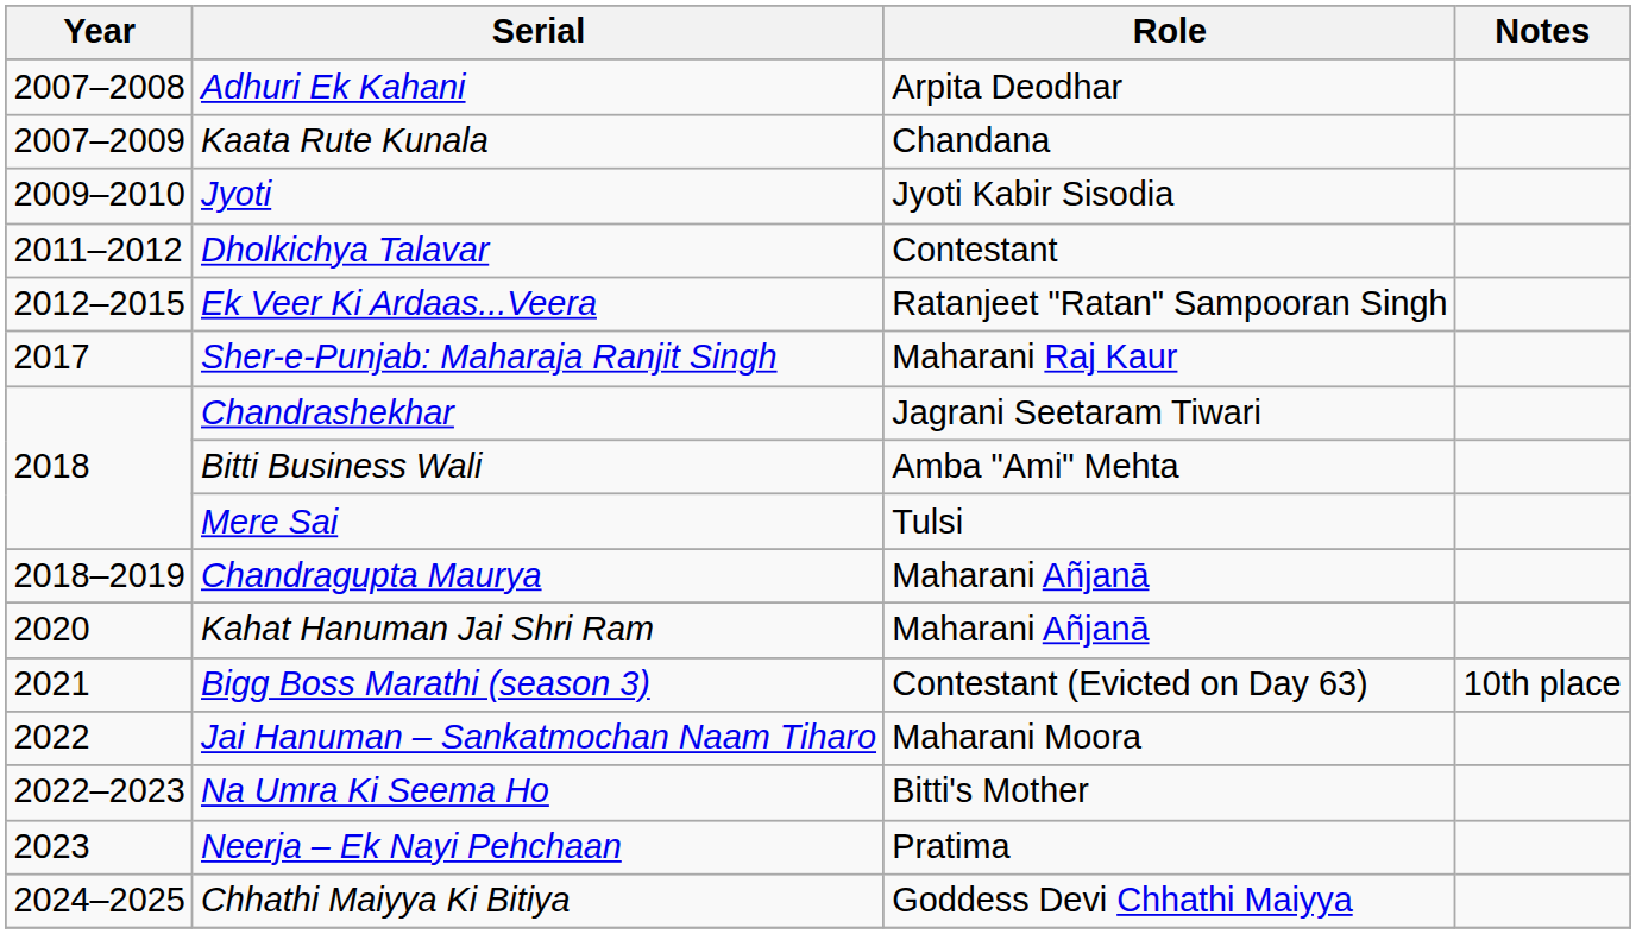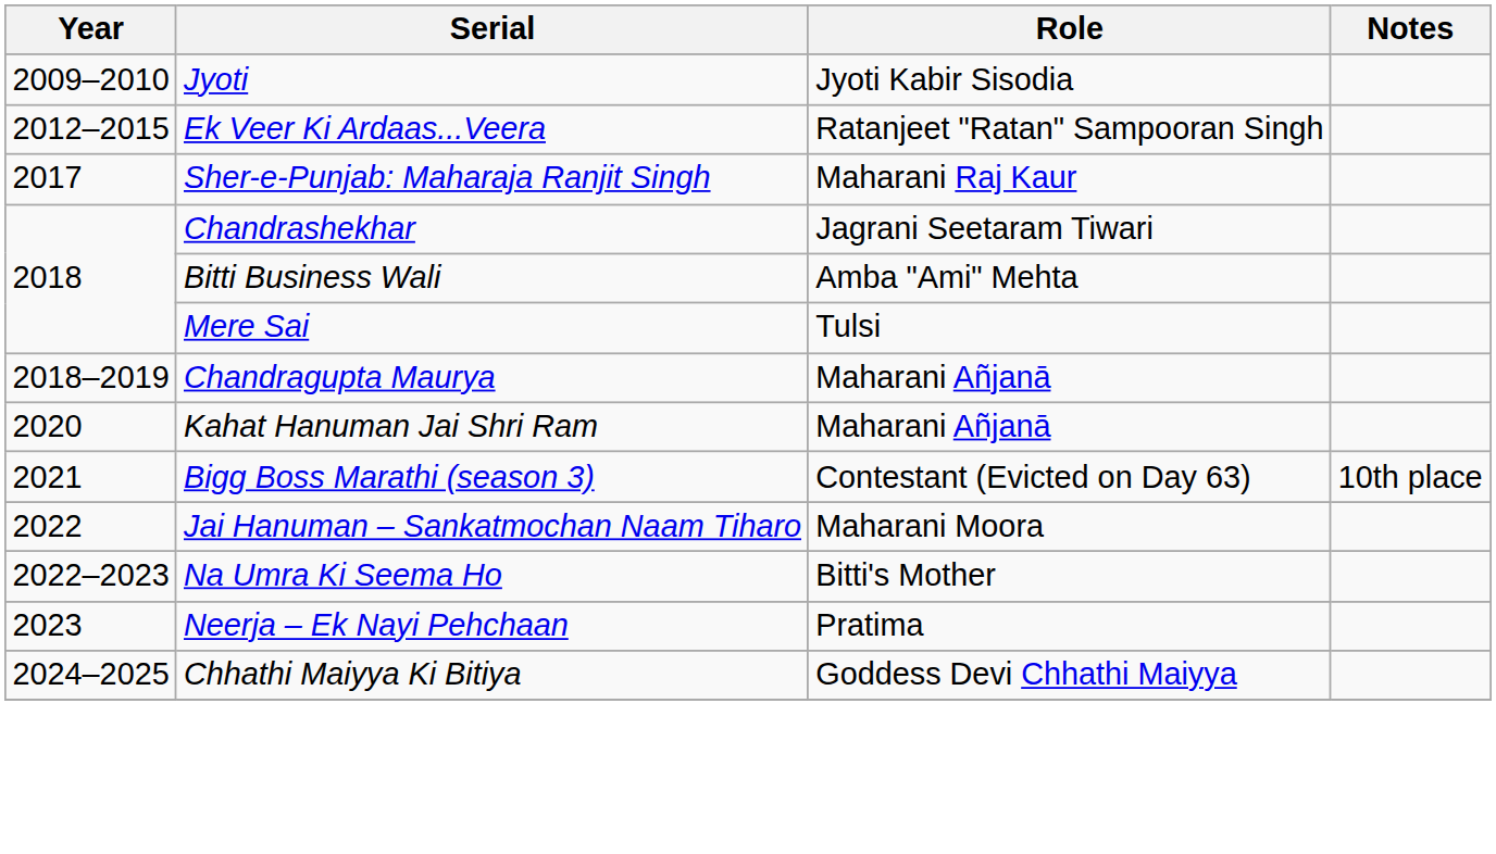- row: 2007–2008 | Adhuri Ek Kahani | Arpita Deodhar
- row: 2007–2009 | Kaata Rute Kunala | Chandana
- row: 2011–2012 | Dholkichya Talavar | Contestant
